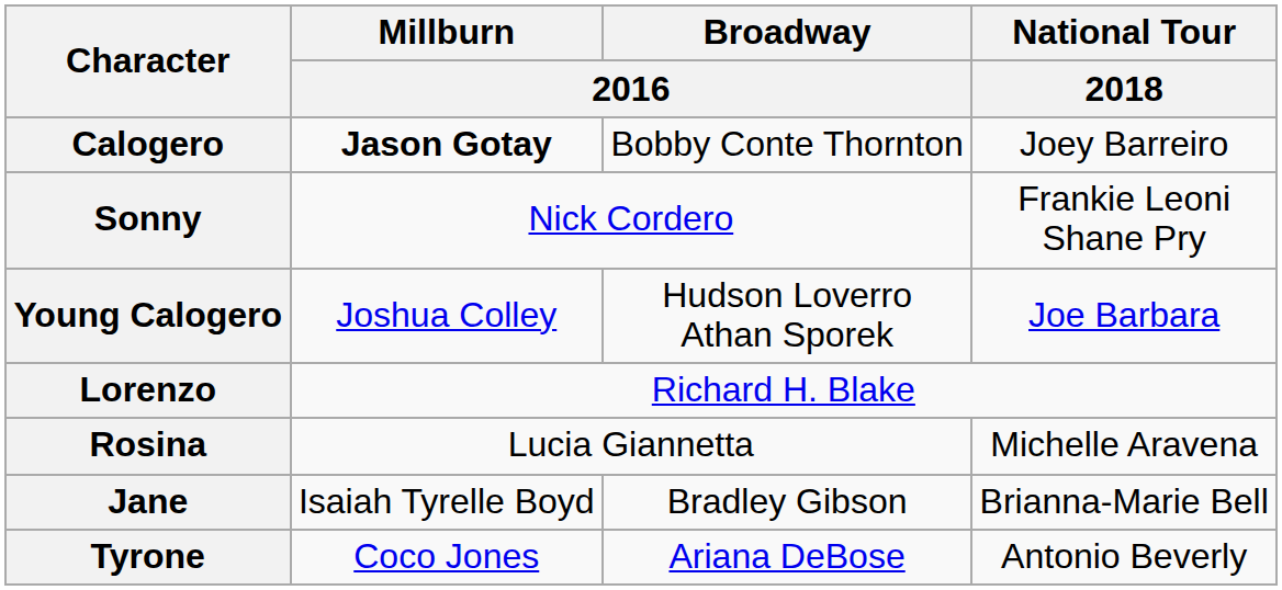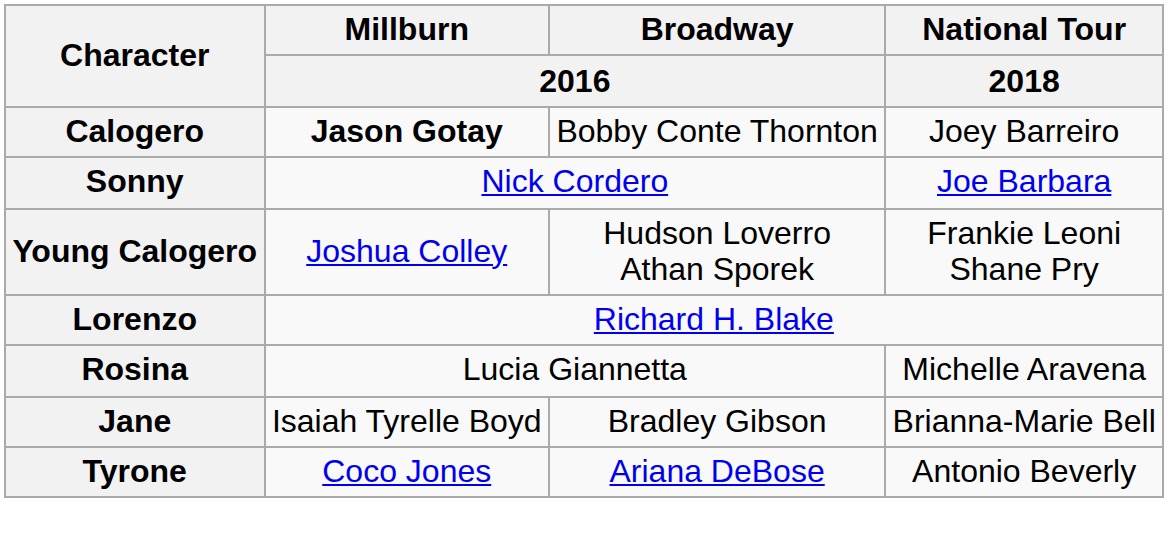Sonny | National Tour / 2018: Frankie Leoni Shane Pry -> Joe Barbara
Young Calogero | National Tour / 2018: Joe Barbara -> Frankie Leoni Shane Pry
